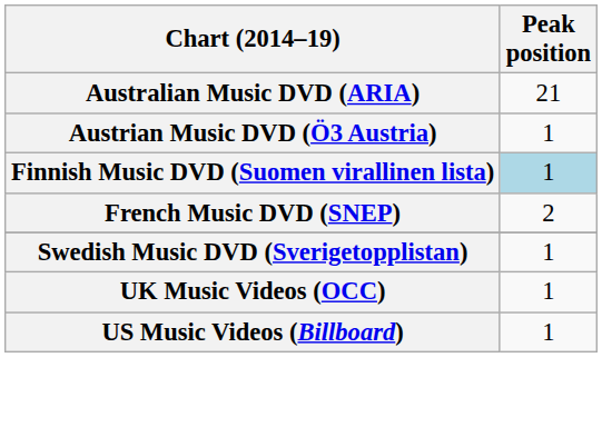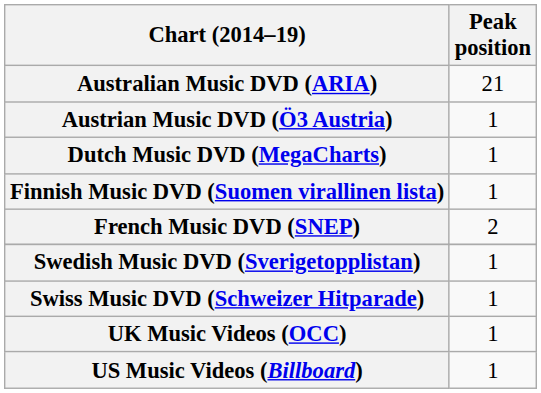+ row: Dutch Music DVD (MegaCharts) | 1
Finnish Music DVD (Suomen virallinen lista) | Peak position: lightblue background -> no background
+ row: Swiss Music DVD (Schweizer Hitparade) | 1
